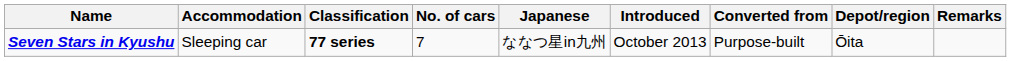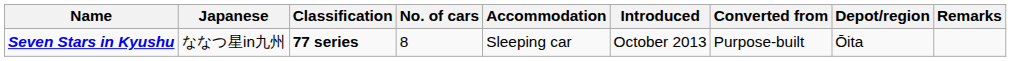columns swapped: Japanese <-> Accommodation
Seven Stars in Kyushu | No. of cars: 7 -> 8
